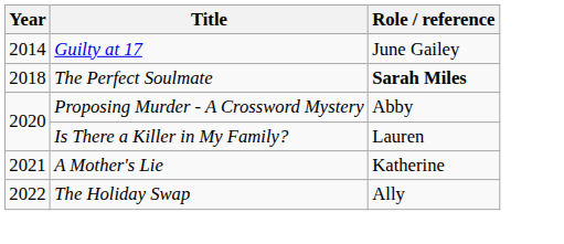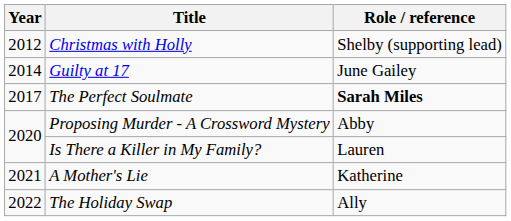+ row: 2012 | Christmas with Holly | Shelby (supporting lead)
The Perfect Soulmate | Year: 2018 -> 2017
